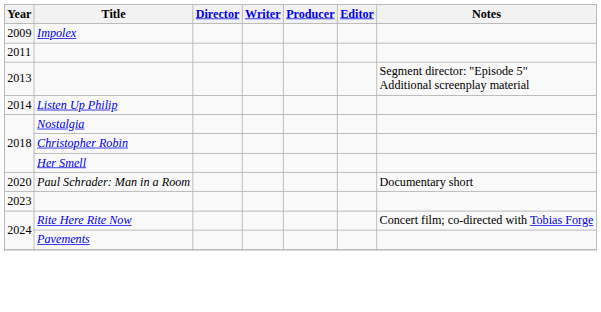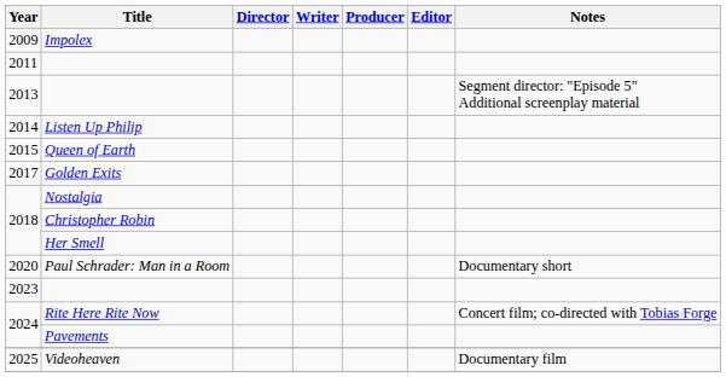+ row: 2015 | Queen of Earth
+ row: 2017 | Golden Exits
+ row: 2025 | Videoheaven | Documentary film
